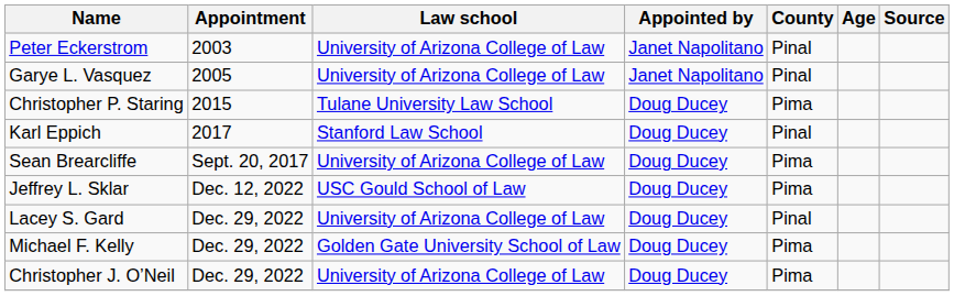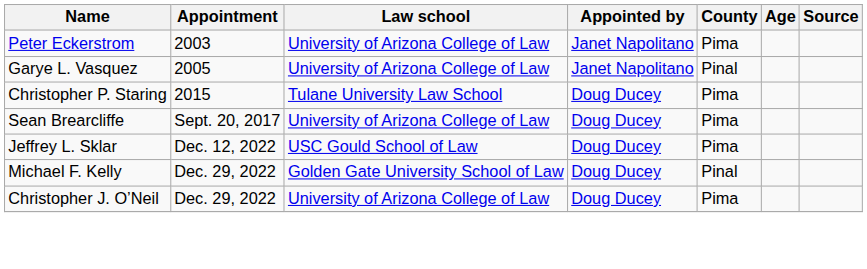Peter Eckerstrom | County: Pinal -> Pima
- row: Karl Eppich | 2017 | Stanford Law School | Doug Ducey | Pinal
- row: Lacey S. Gard | Dec. 29, 2022 | University of Arizona College of Law | Doug Ducey | Pinal
Michael F. Kelly | County: Pima -> Pinal
